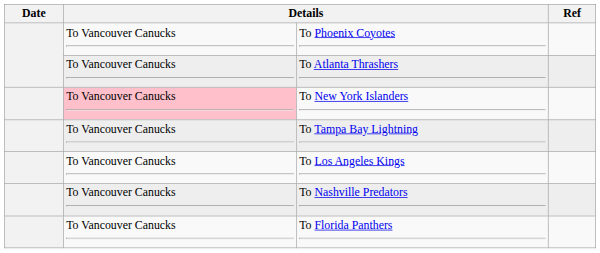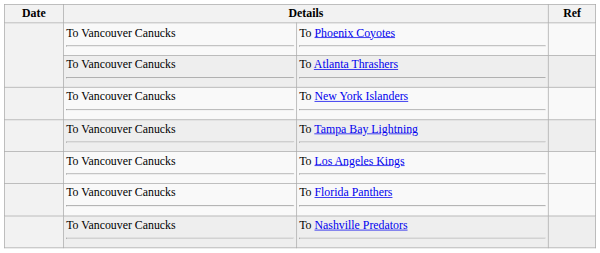To New York Islanders | column 2: pink background -> no background
rows swapped: To Nashville Predators <-> To Florida Panthers
